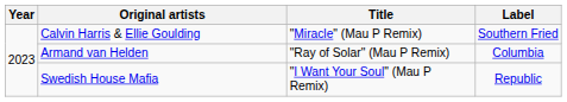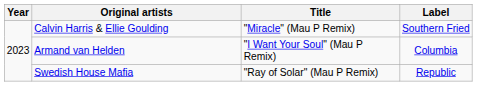Armand van Helden | Title: "Ray of Solar" (Mau P Remix) -> "I Want Your Soul" (Mau P Remix)
Swedish House Mafia | Title: "I Want Your Soul" (Mau P Remix) -> "Ray of Solar" (Mau P Remix)
